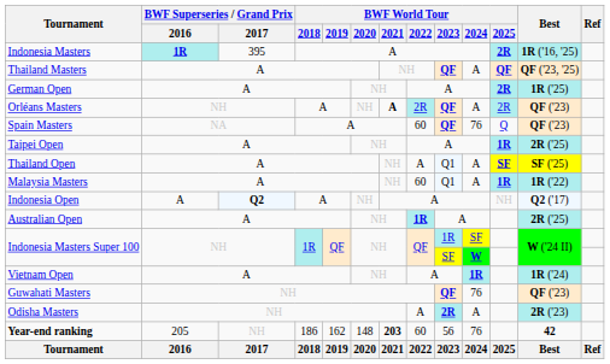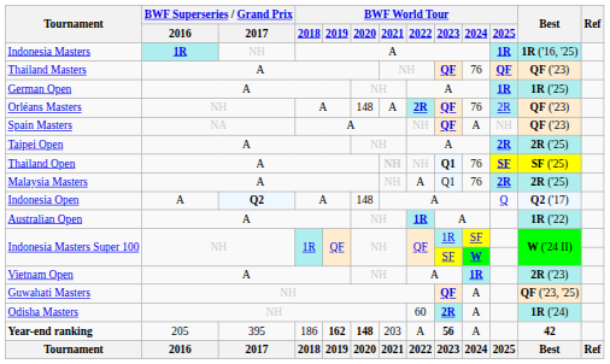Indonesia Masters | BWF Superseries / Grand Prix / 2017: 395 -> NH
Indonesia Masters | BWF World Tour / 2025: 2R -> 1R
Thailand Masters | BWF World Tour / 2024: A -> 76
Thailand Masters | Best: QF ('23, '25) -> QF ('23)
German Open | BWF World Tour / 2025: 2R -> 1R
Orléans Masters | BWF World Tour / 2020: NH -> 148
Orléans Masters | BWF World Tour / 2021: bold -> normal
Orléans Masters | BWF World Tour / 2022: normal -> bold
Orléans Masters | BWF World Tour / 2024: A -> 76
Spain Masters | BWF World Tour / 2022: 60 -> NH
Spain Masters | BWF World Tour / 2024: 76 -> A
Spain Masters | BWF World Tour / 2025: Q -> NH
Taipei Open | BWF World Tour / 2025: 1R -> 2R
Thailand Open | BWF World Tour / 2021: normal -> bold
Thailand Open | BWF World Tour / 2022: A -> NH
Thailand Open | BWF World Tour / 2023: normal -> bold
Thailand Open | BWF World Tour / 2024: A -> 76
Malaysia Masters | BWF World Tour / 2022: 60 -> A
Malaysia Masters | BWF World Tour / 2024: A -> 76
Malaysia Masters | BWF World Tour / 2025: 1R -> 2R
Malaysia Masters | Best: 1R ('22) -> 2R ('25)
Indonesia Open | BWF World Tour / 2020: NH -> 148
Indonesia Open | BWF World Tour / 2025: NH -> Q
Australian Open | Best: 2R ('25) -> 1R ('22)
Vietnam Open | Best: 1R ('24) -> 2R ('23)
Guwahati Masters | BWF World Tour / 2024: 76 -> A
Guwahati Masters | Best: QF ('23) -> QF ('23, '25)
Odisha Masters | BWF World Tour / 2022: A -> 60
Odisha Masters | Best: 2R ('23) -> 1R ('24)
Year-end ranking | BWF Superseries / Grand Prix / 2017: NH -> 395
Year-end ranking | BWF World Tour / 2019: normal -> bold
Year-end ranking | BWF World Tour / 2020: normal -> bold
Year-end ranking | BWF World Tour / 2021: bold -> normal
Year-end ranking | BWF World Tour / 2022: 60 -> A
Year-end ranking | BWF World Tour / 2023: normal -> bold
Year-end ranking | BWF World Tour / 2024: 76 -> A
